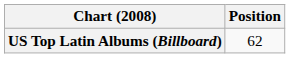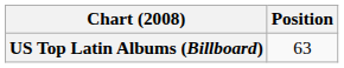US Top Latin Albums (Billboard) | Position: 62 -> 63
